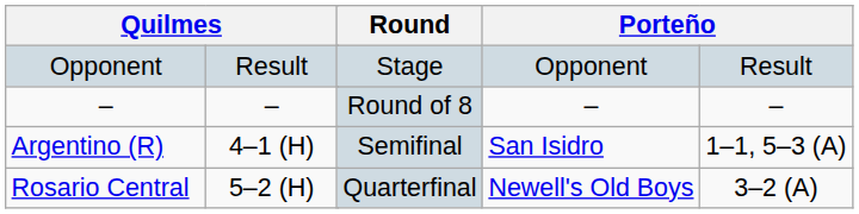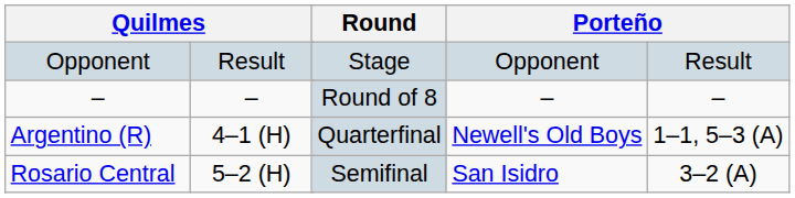Argentino (R) | Round: Semifinal -> Quarterfinal
Argentino (R) | column 5: San Isidro -> Newell's Old Boys
Rosario Central | Round: Quarterfinal -> Semifinal
Rosario Central | column 5: Newell's Old Boys -> San Isidro
